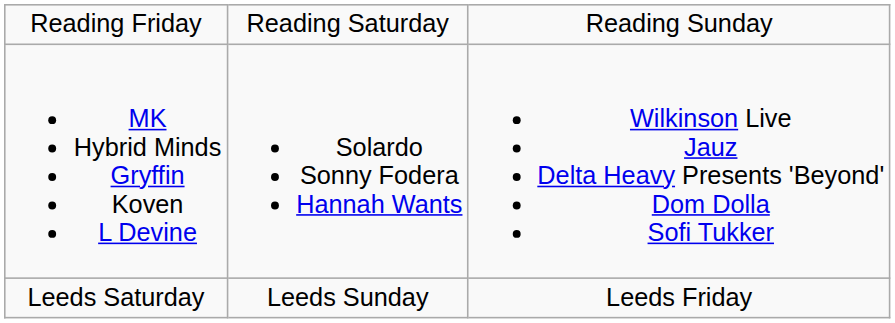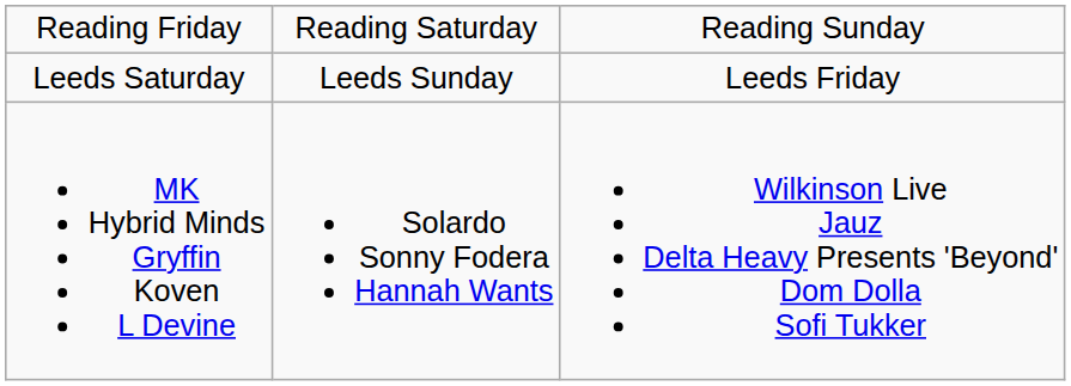rows swapped: Leeds Saturday <-> MK Hybrid Minds Gryffin Koven L Devine
